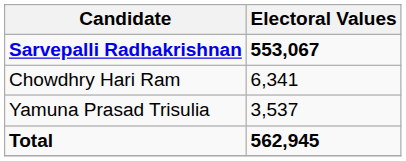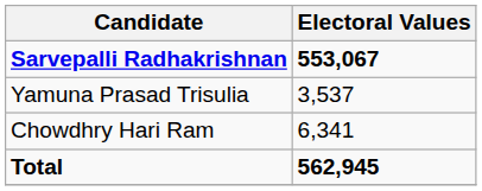rows swapped: Chowdhry Hari Ram <-> Yamuna Prasad Trisulia
